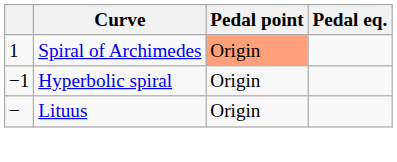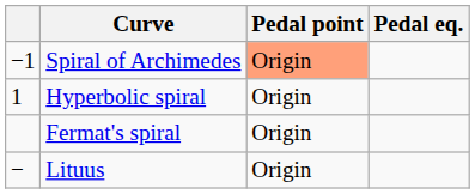Spiral of Archimedes | column 1: 1 -> −1
Hyperbolic spiral | column 1: −1 -> 1
+ row: Fermat's spiral | Origin
